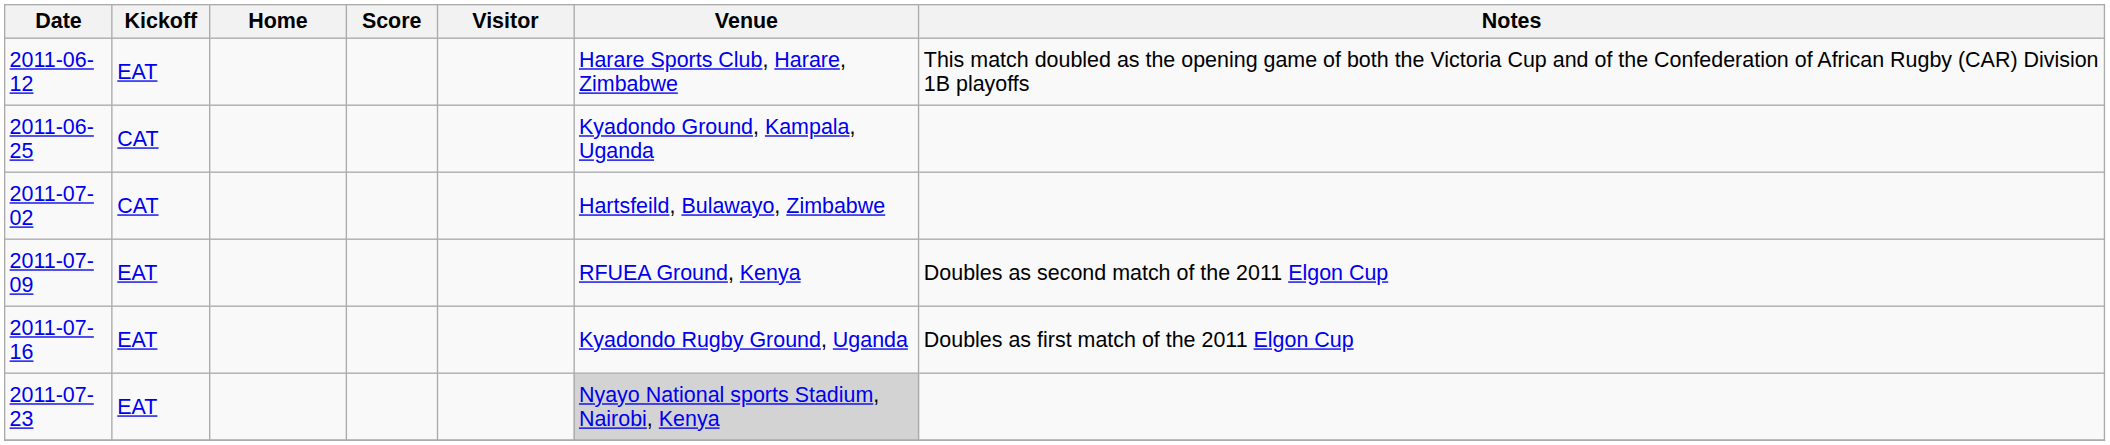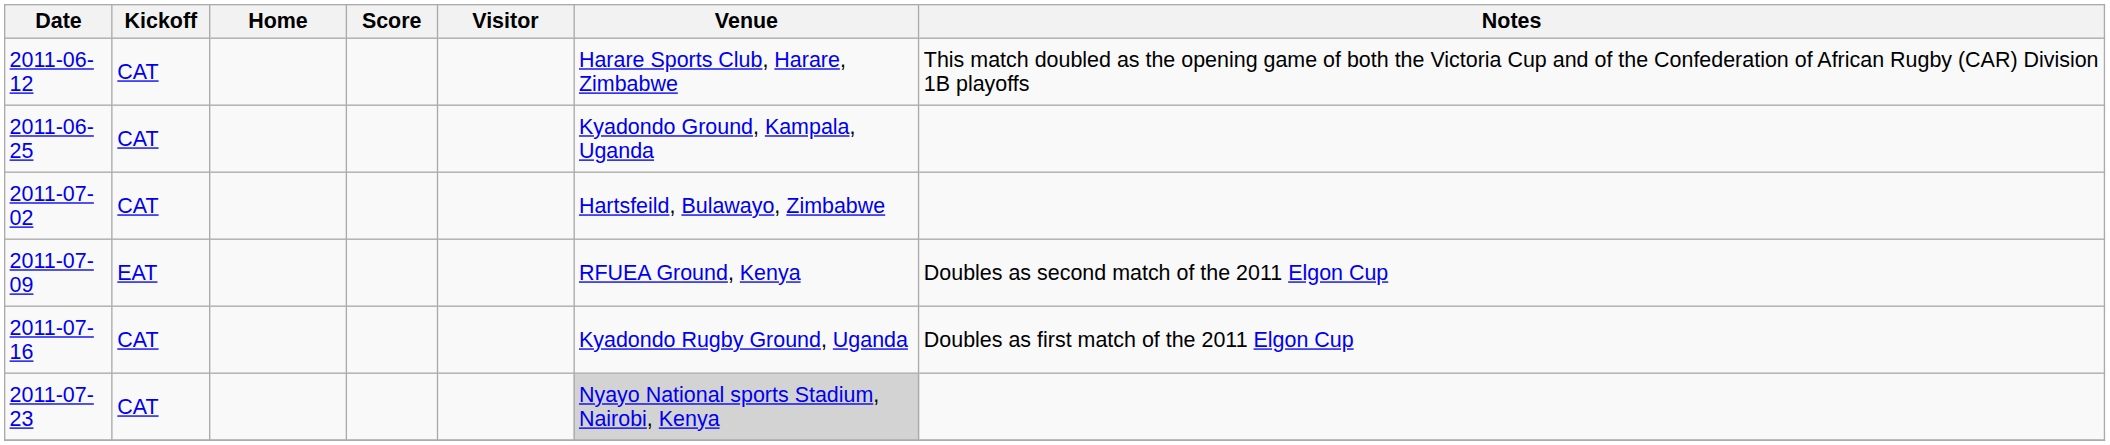2011-06-12 | Kickoff: EAT -> CAT
2011-07-16 | Kickoff: EAT -> CAT
2011-07-23 | Kickoff: EAT -> CAT
